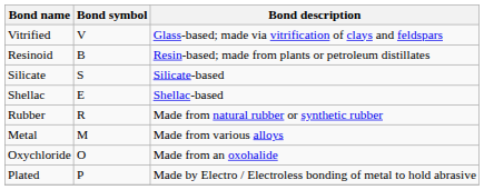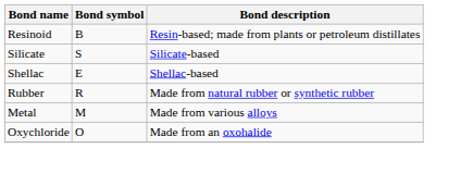- row: Vitrified | V | Glass-based; made via vitrification of clays and feldspars
- row: Plated | P | Made by Electro / Electroless bonding of metal to hold abrasive
